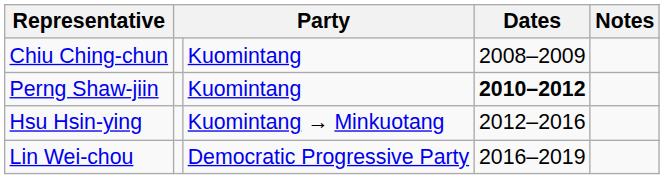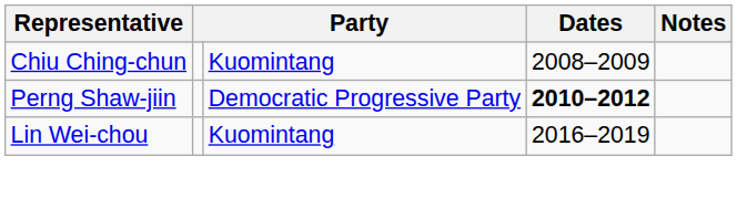Perng Shaw-jiin | column 3: Kuomintang -> Democratic Progressive Party
- row: Hsu Hsin-ying | Kuomintang → Minkuotang | 2012–2016
Lin Wei-chou | column 3: Democratic Progressive Party -> Kuomintang
